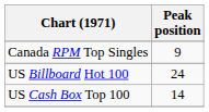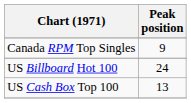US Cash Box Top 100 | Peak position: 14 -> 13
